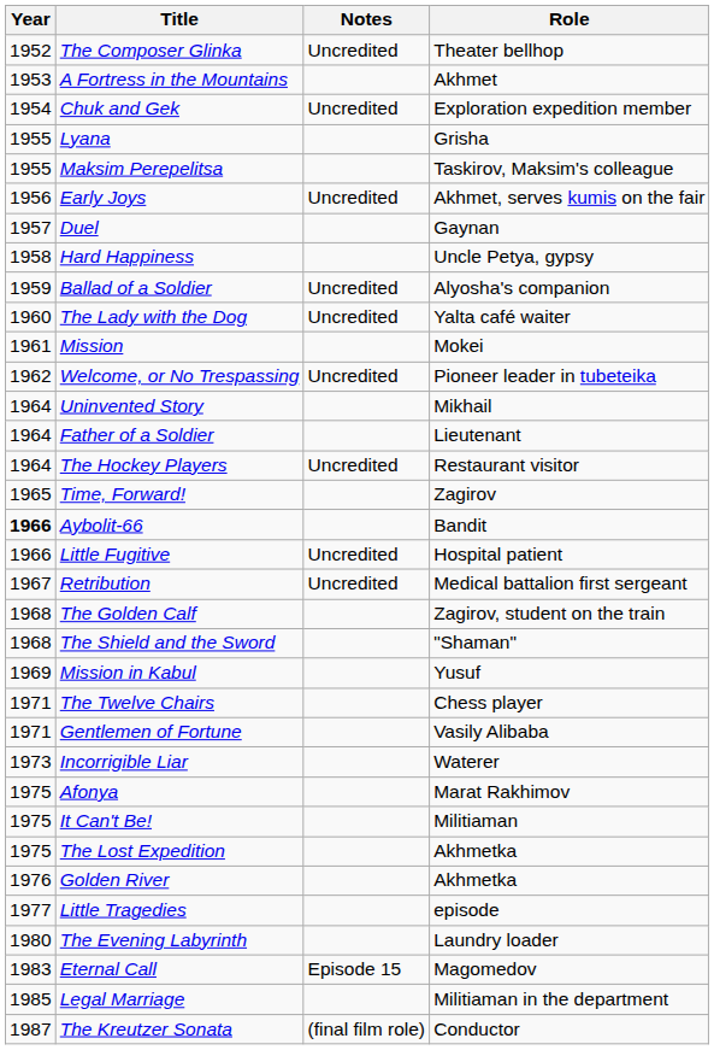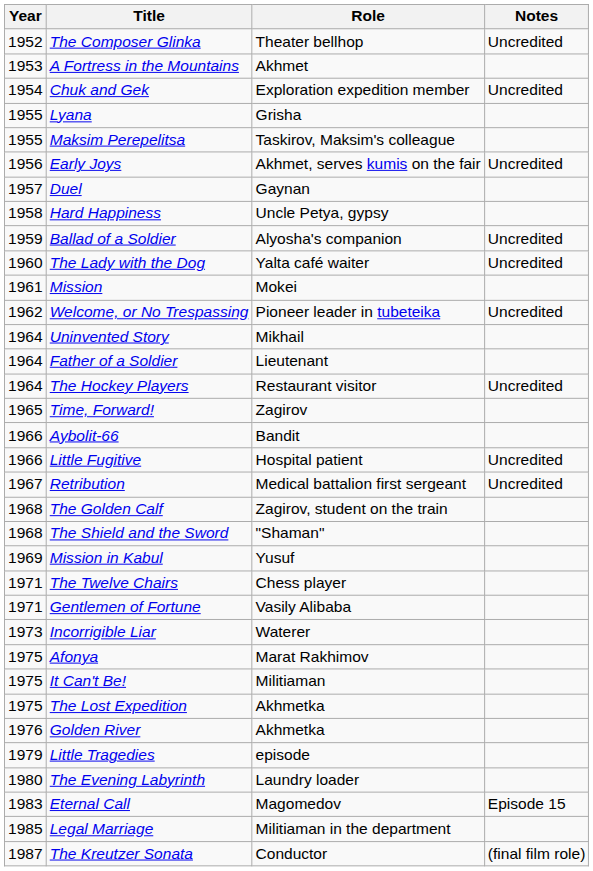columns swapped: Role <-> Notes
Aybolit-66 | Year: bold -> normal
Little Tragedies | Year: 1977 -> 1979
